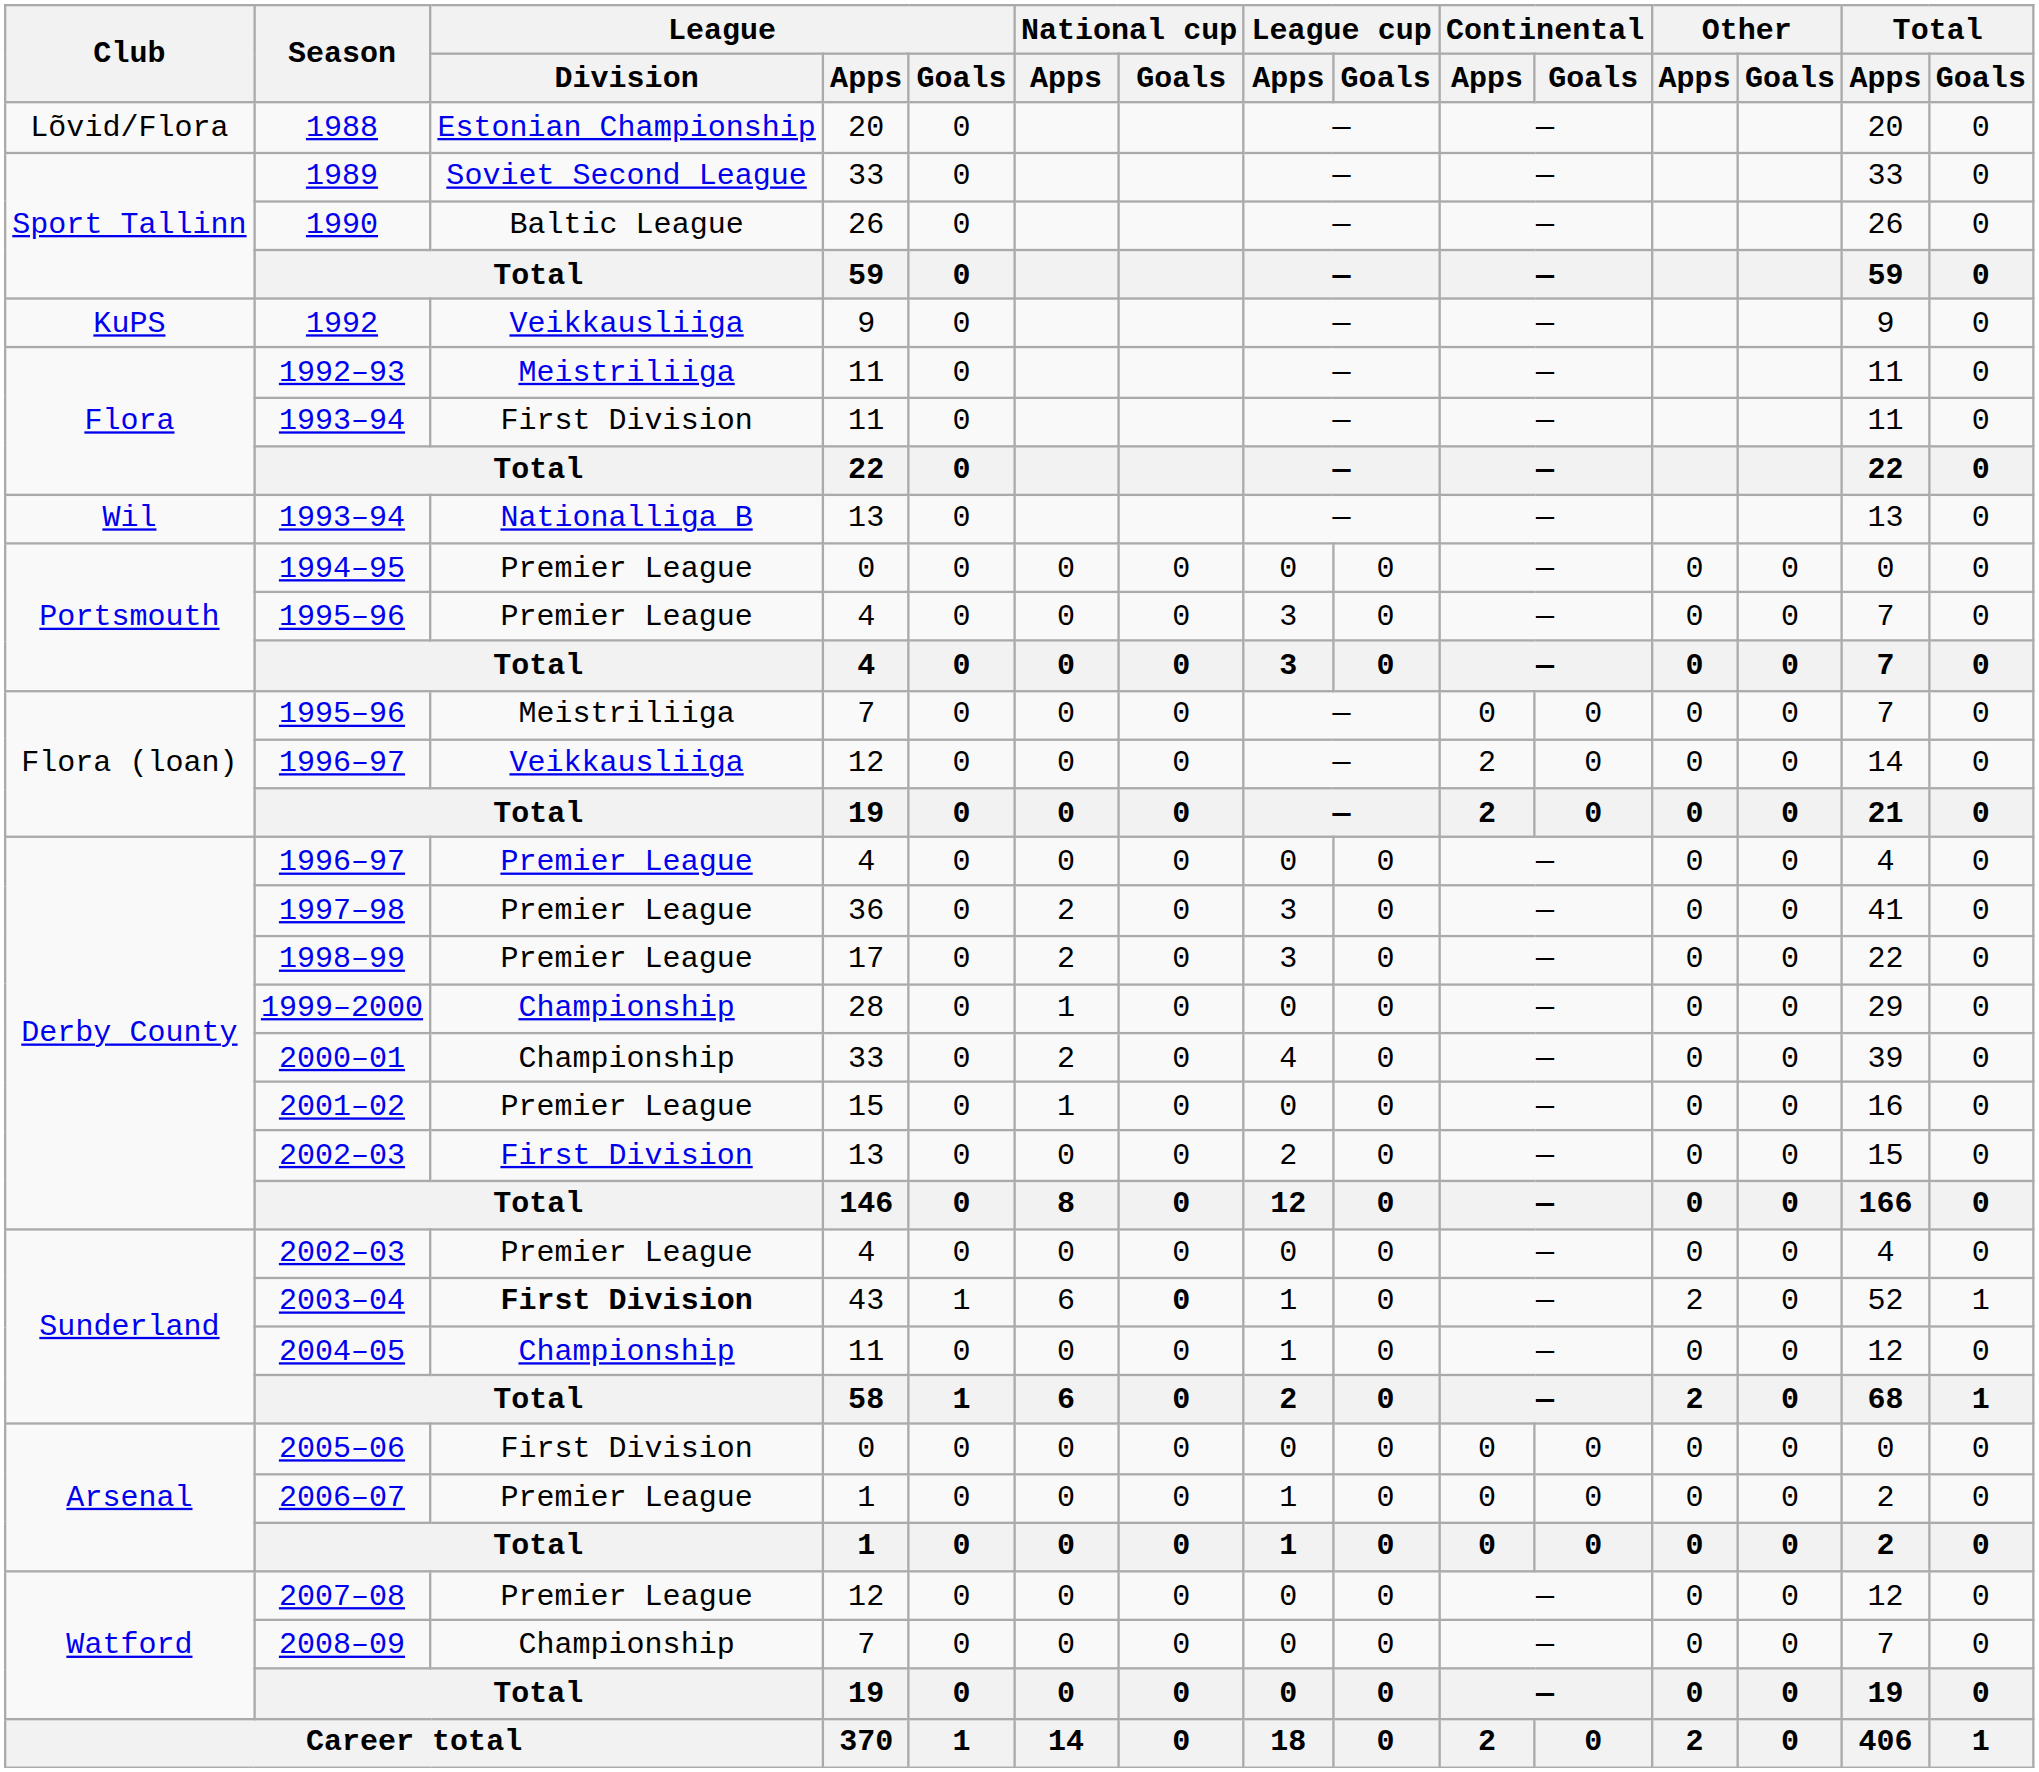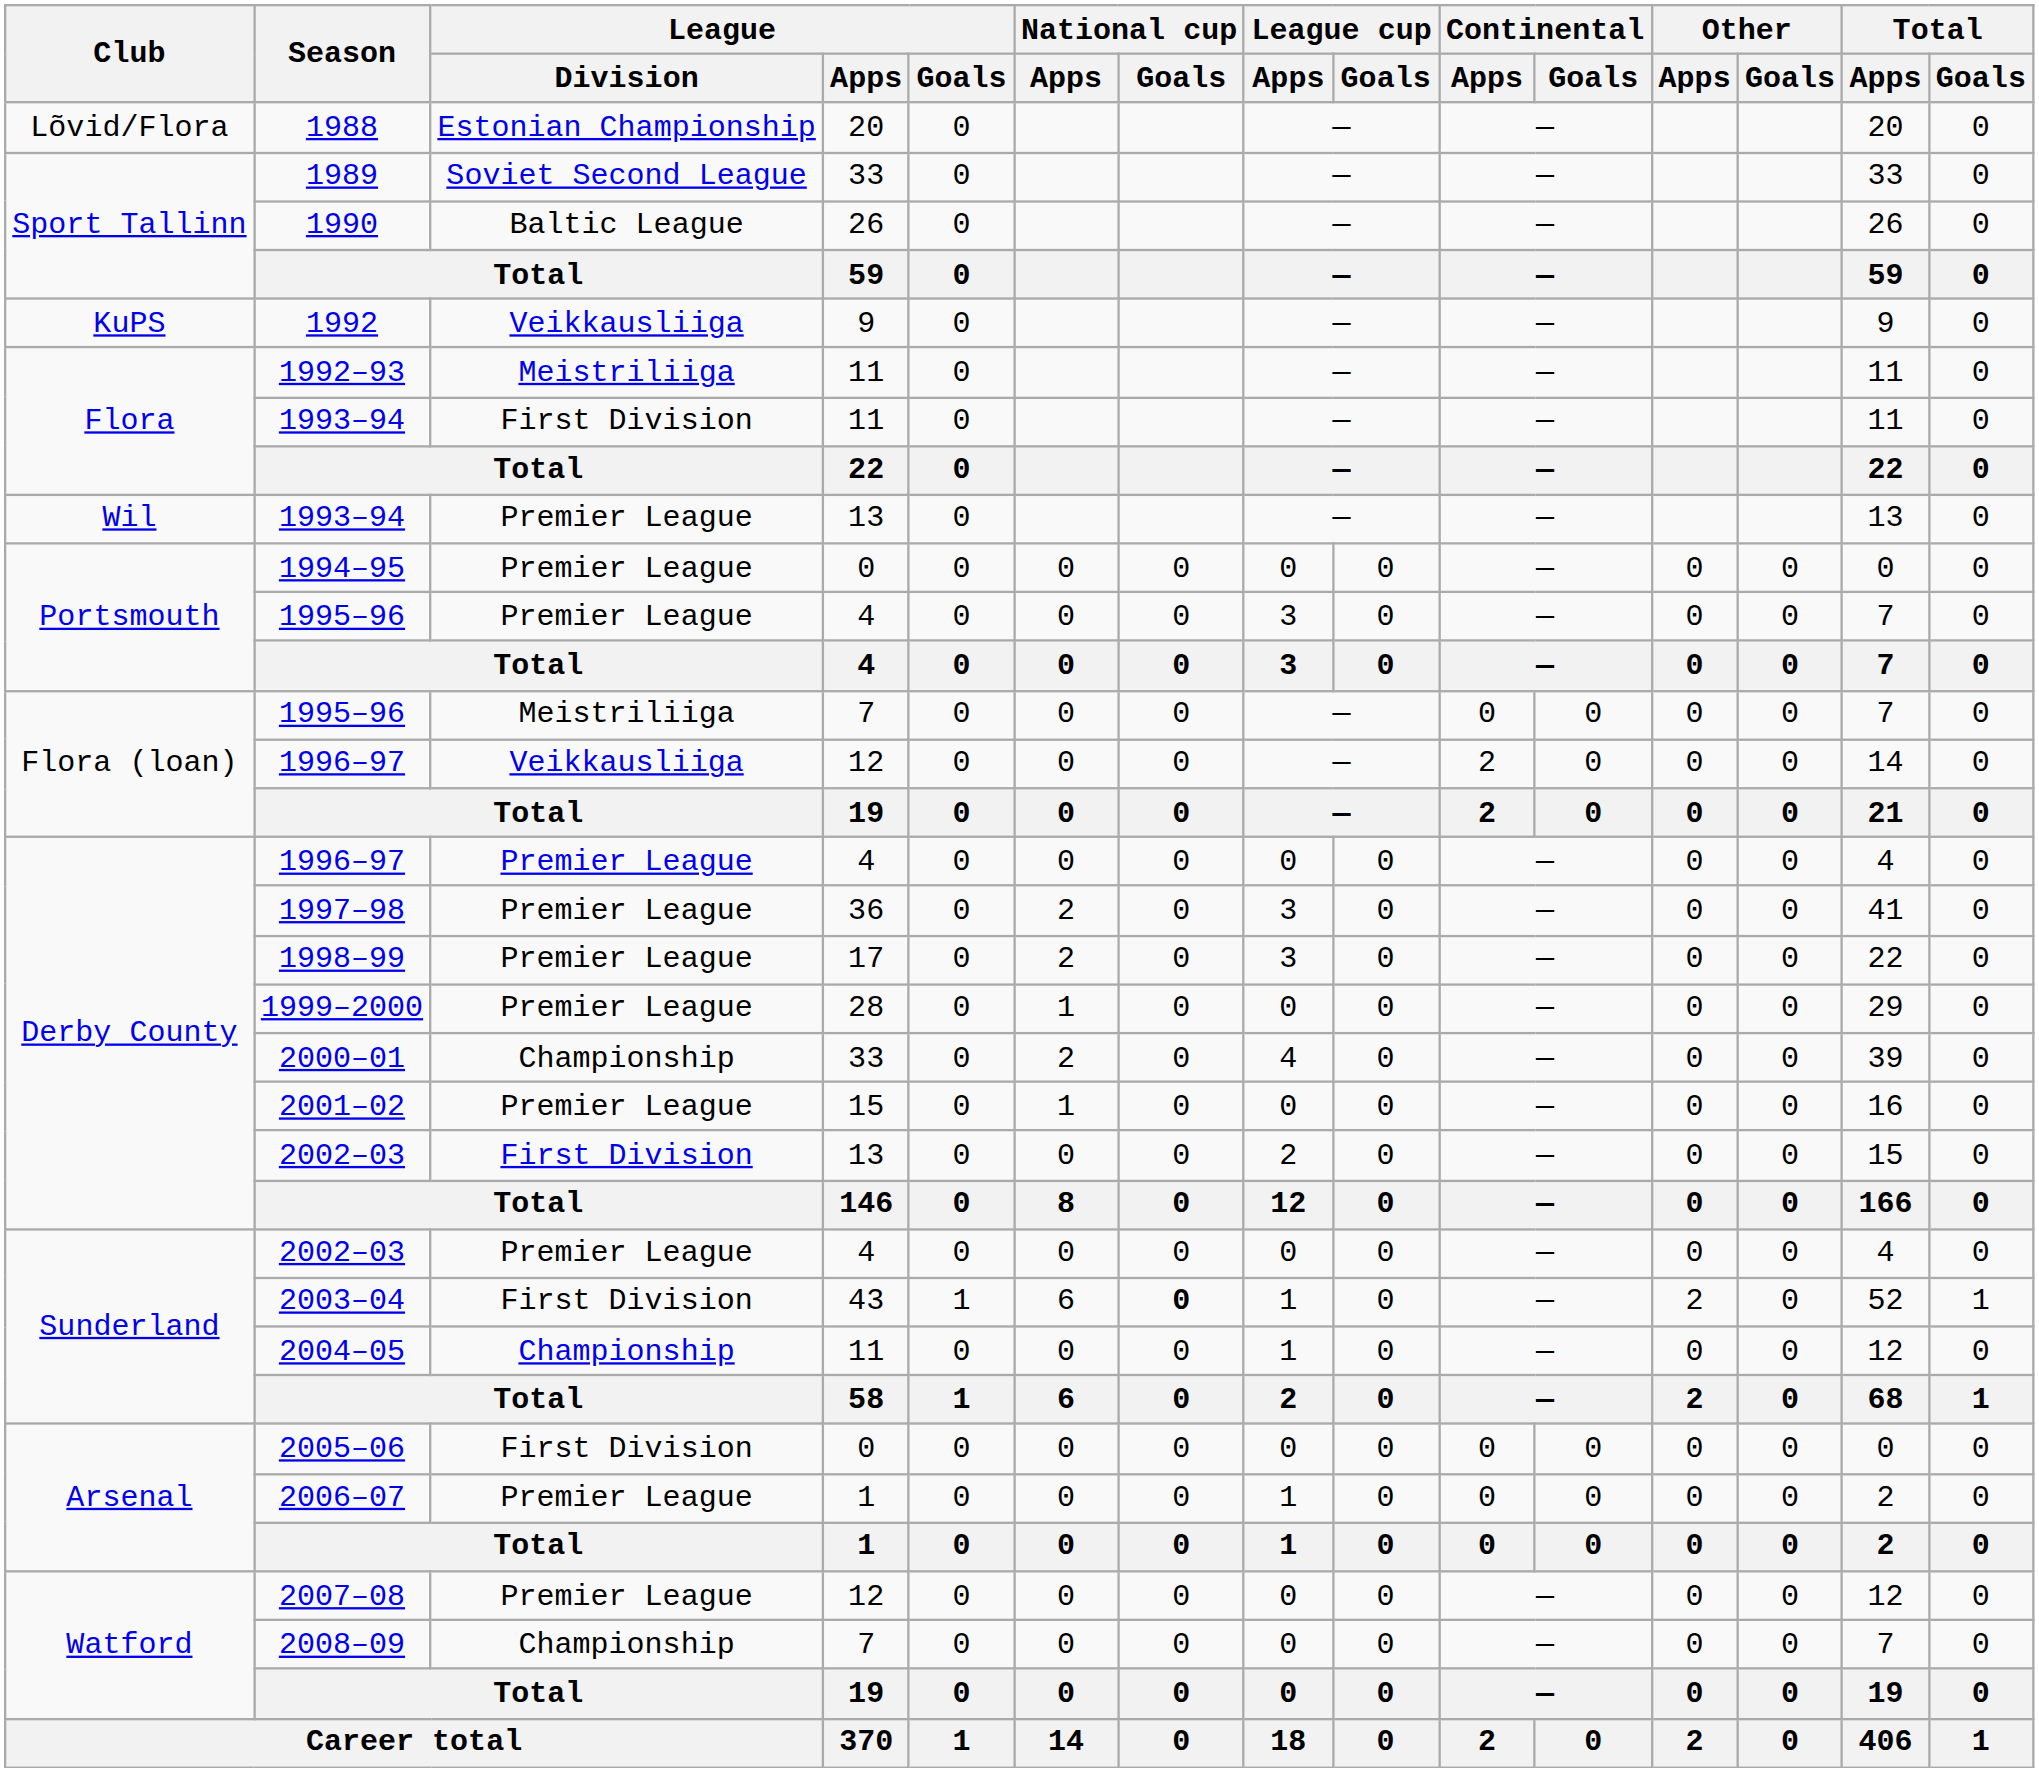1993–94 / 13 | League / Division: Nationalliga B -> Premier League
1999–2000 | League / Division: Championship -> Premier League
2003–04 | League / Division: bold -> normal
